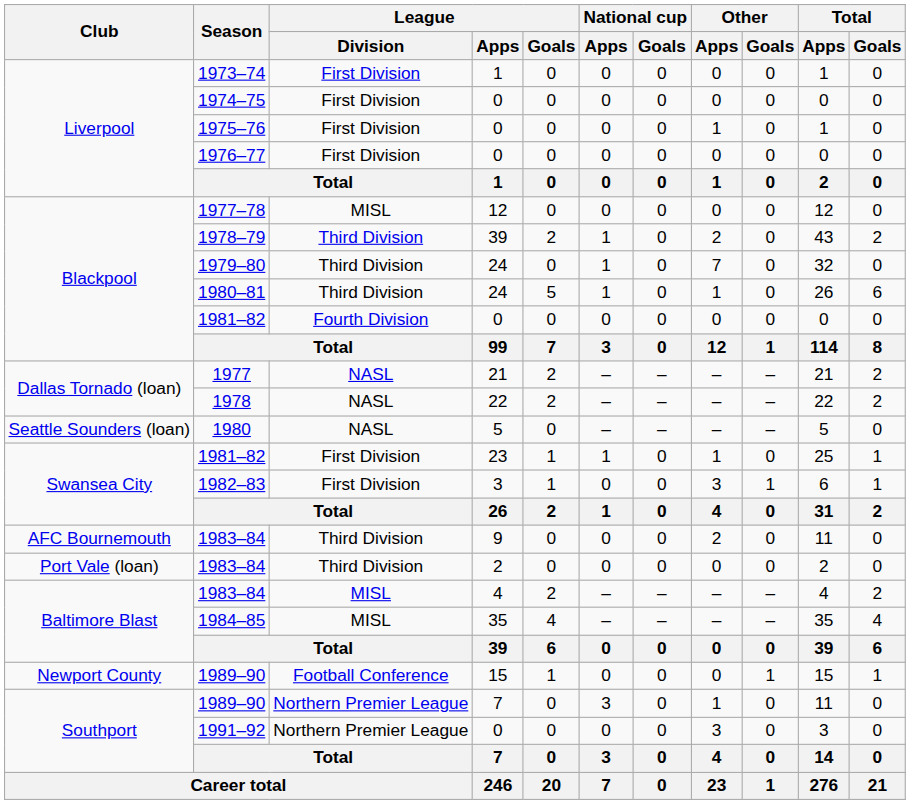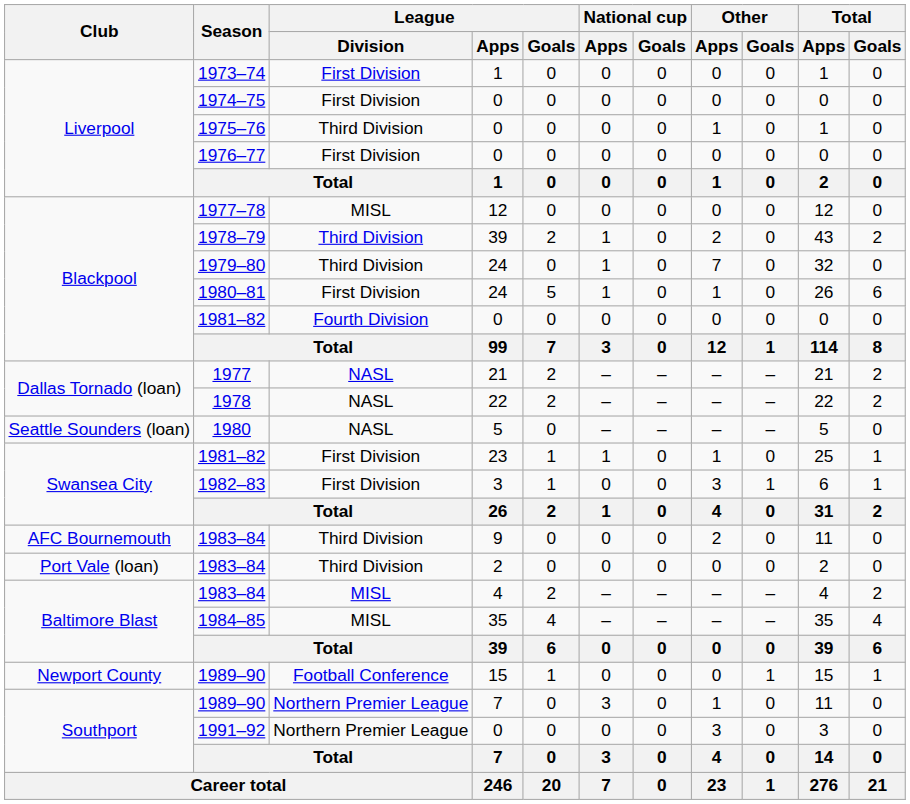1975–76 | League / Division: First Division -> Third Division
1980–81 | League / Division: Third Division -> First Division
